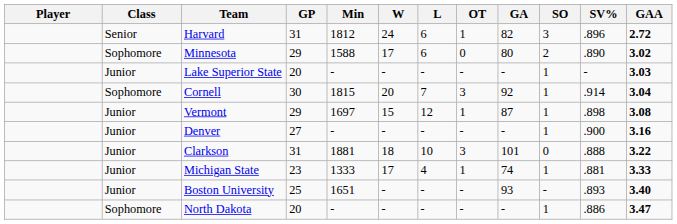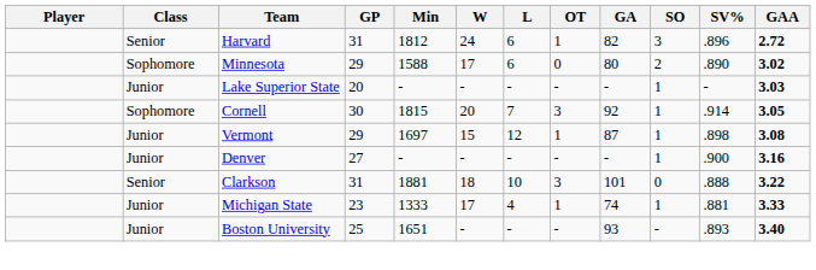Cornell | GAA: 3.04 -> 3.05
Clarkson | Class: Junior -> Senior
- row: Sophomore | North Dakota | 20 | - | - | - | - | - | 1 | .886 | 3.47
